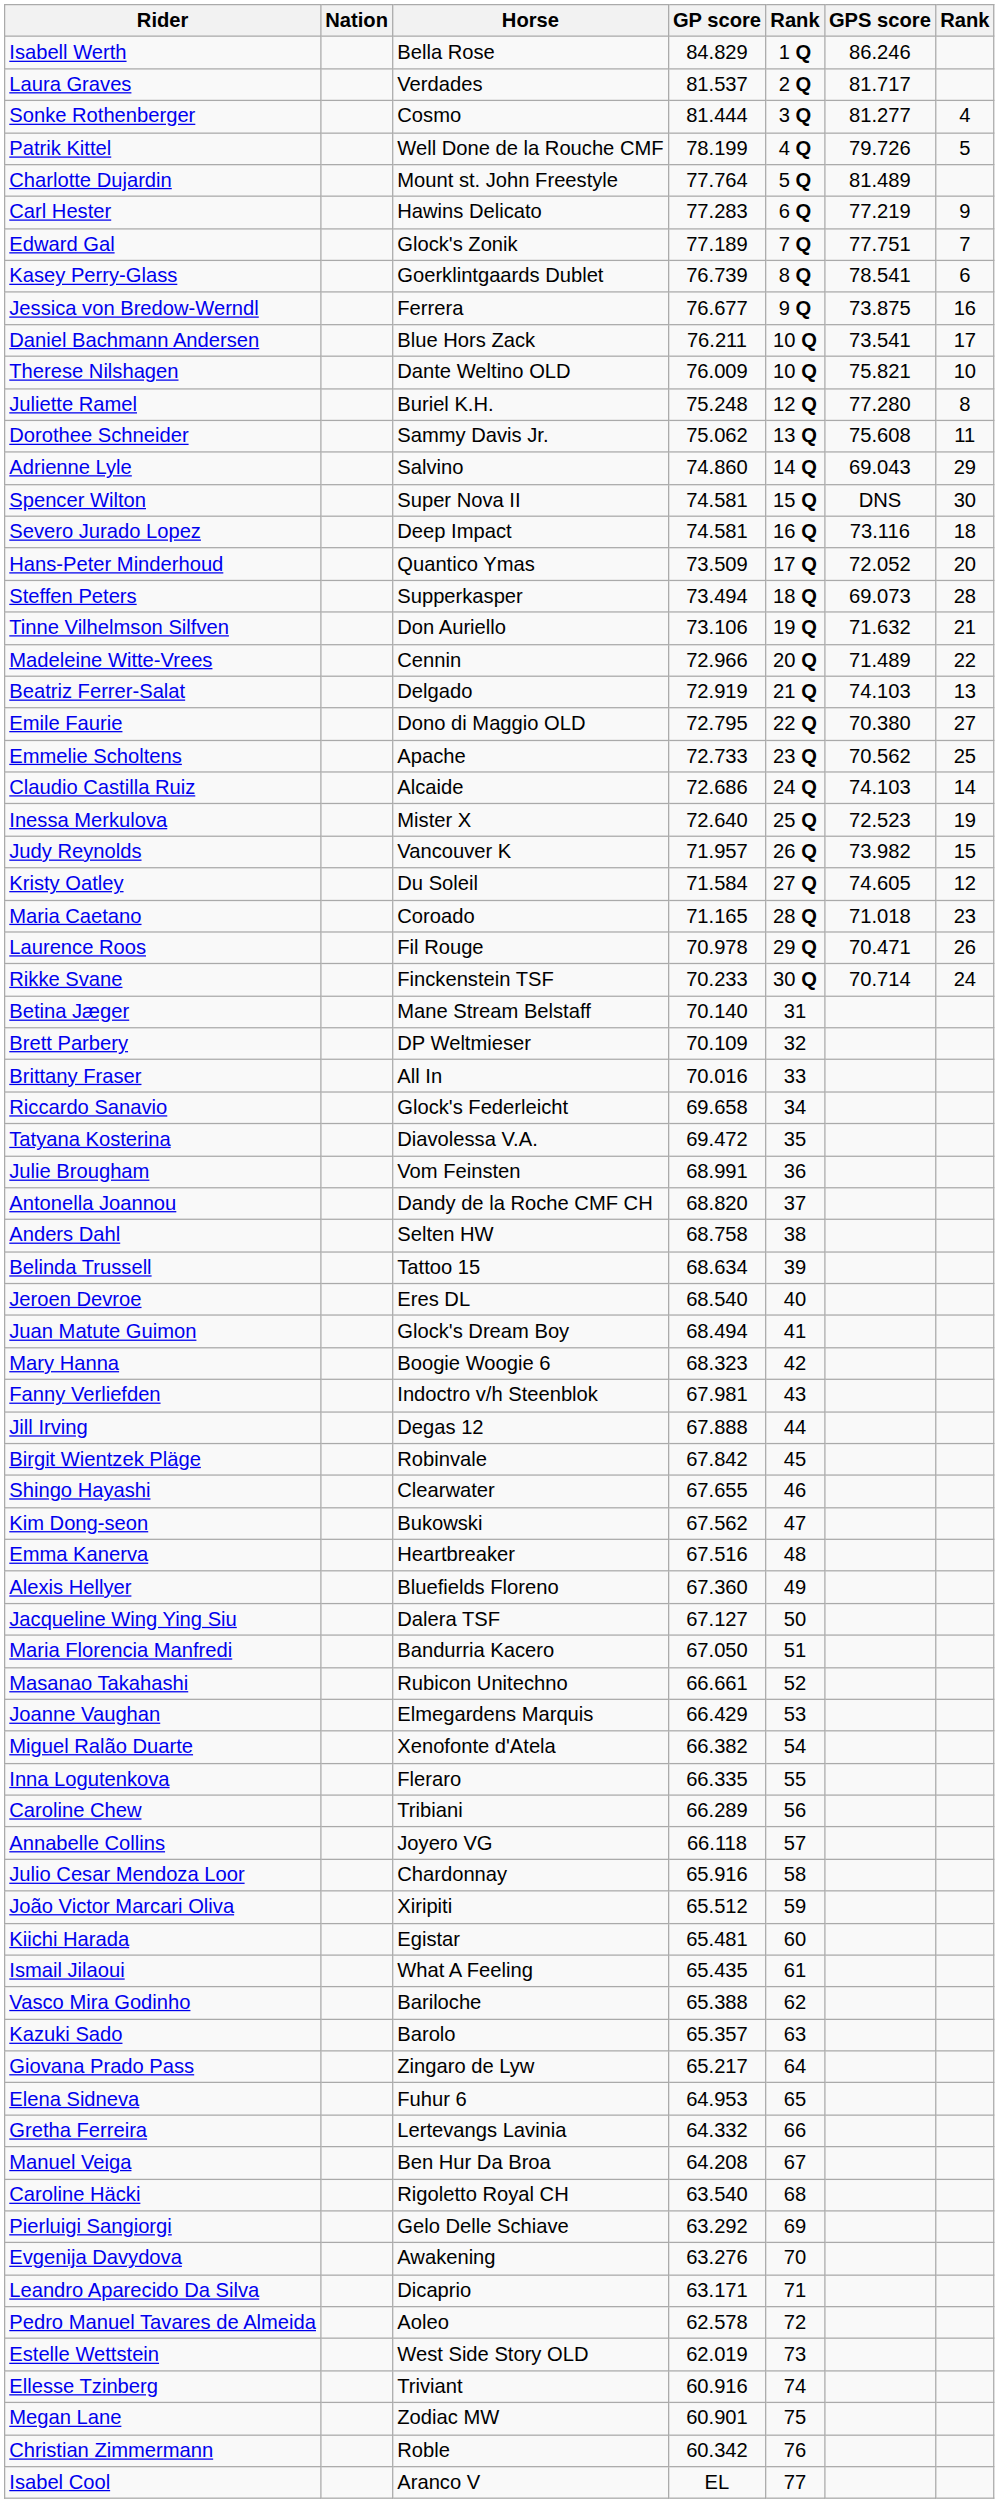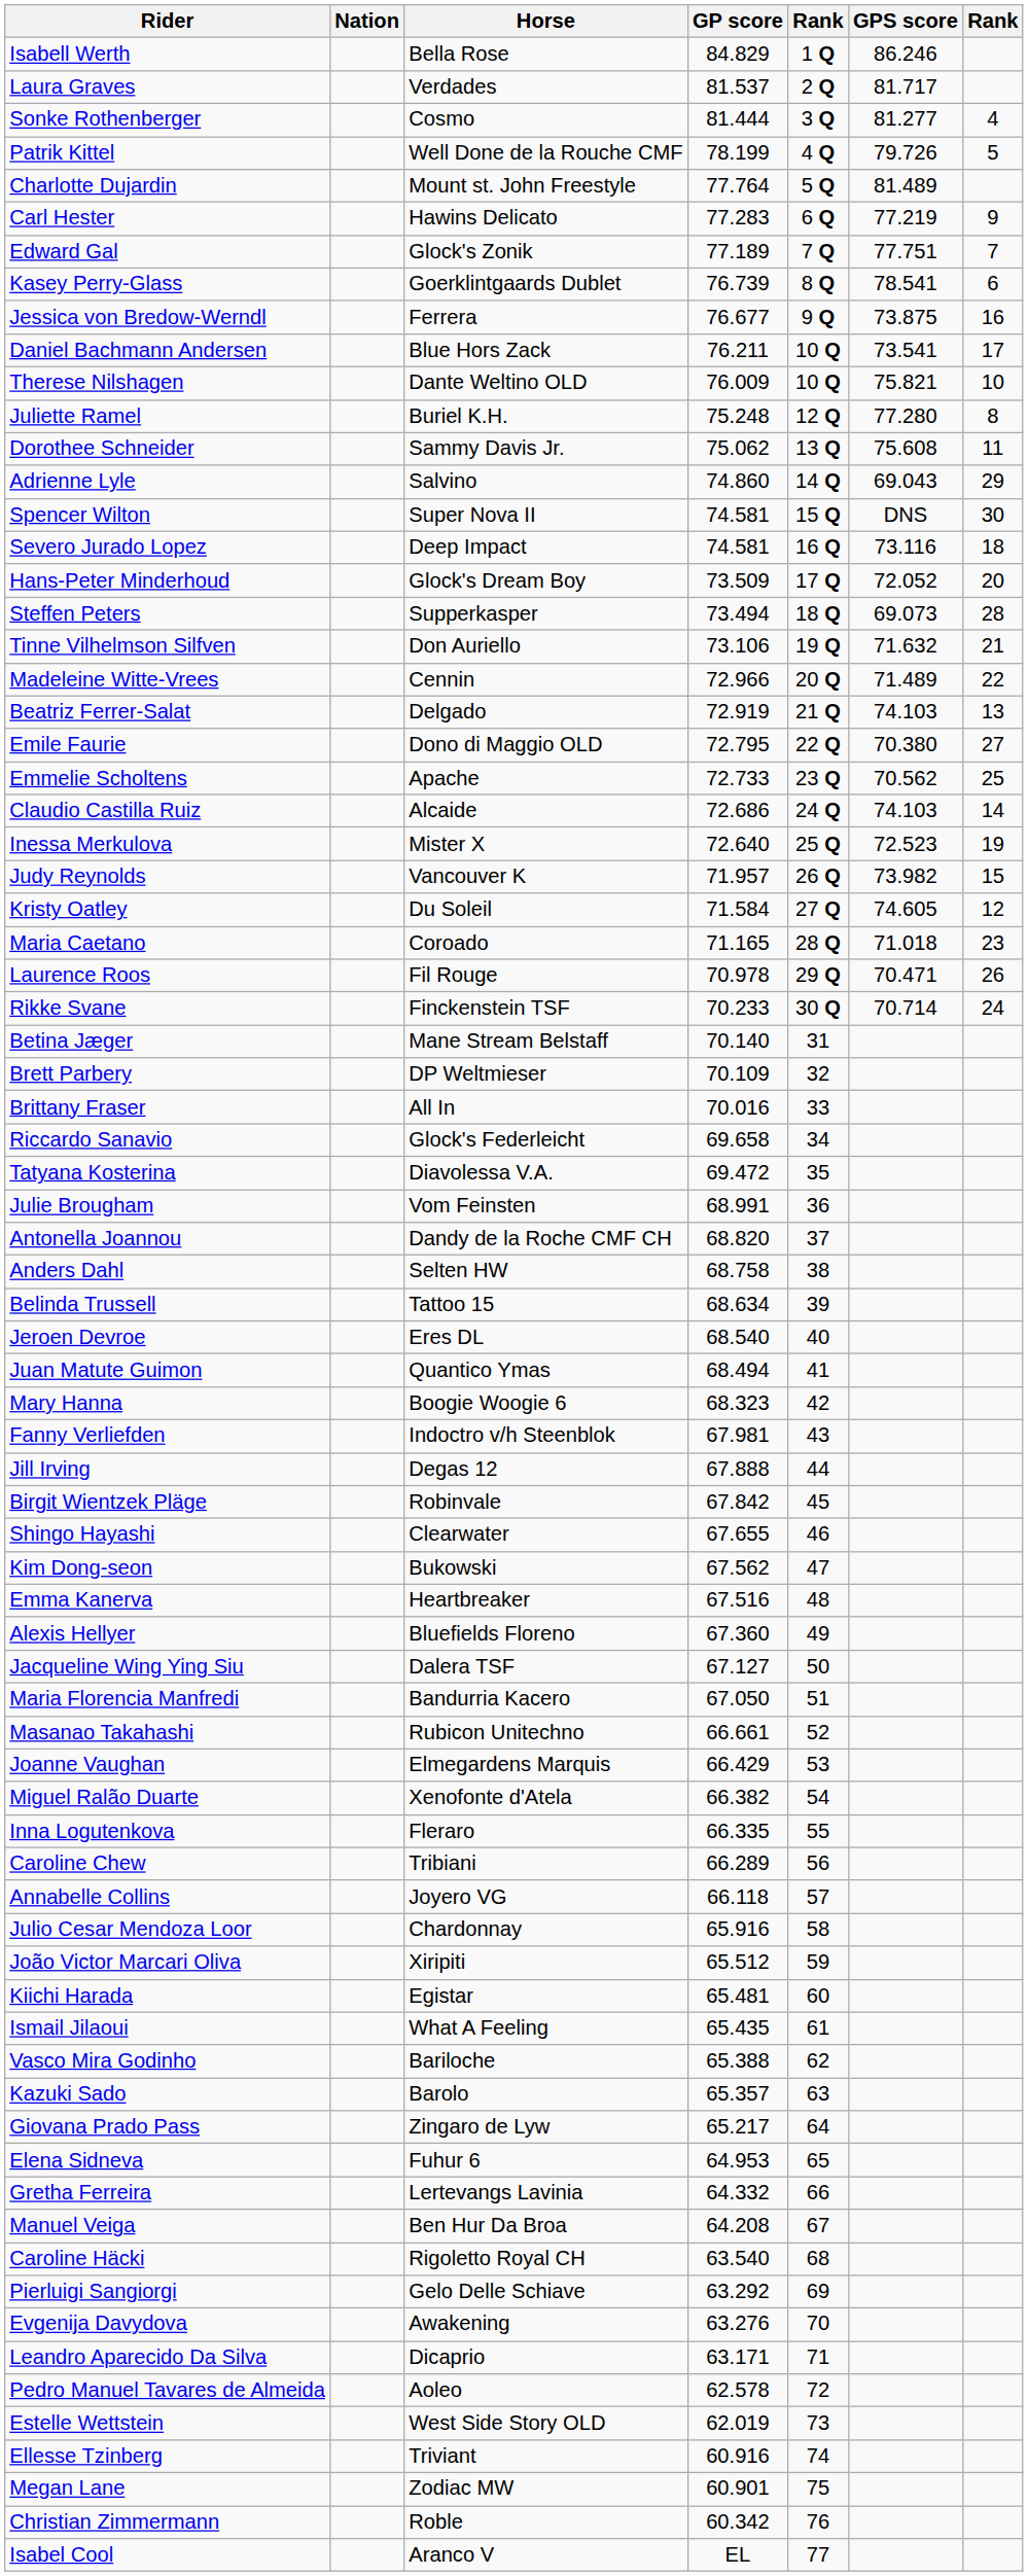Hans-Peter Minderhoud | Horse: Quantico Ymas -> Glock's Dream Boy
Juan Matute Guimon | Horse: Glock's Dream Boy -> Quantico Ymas
